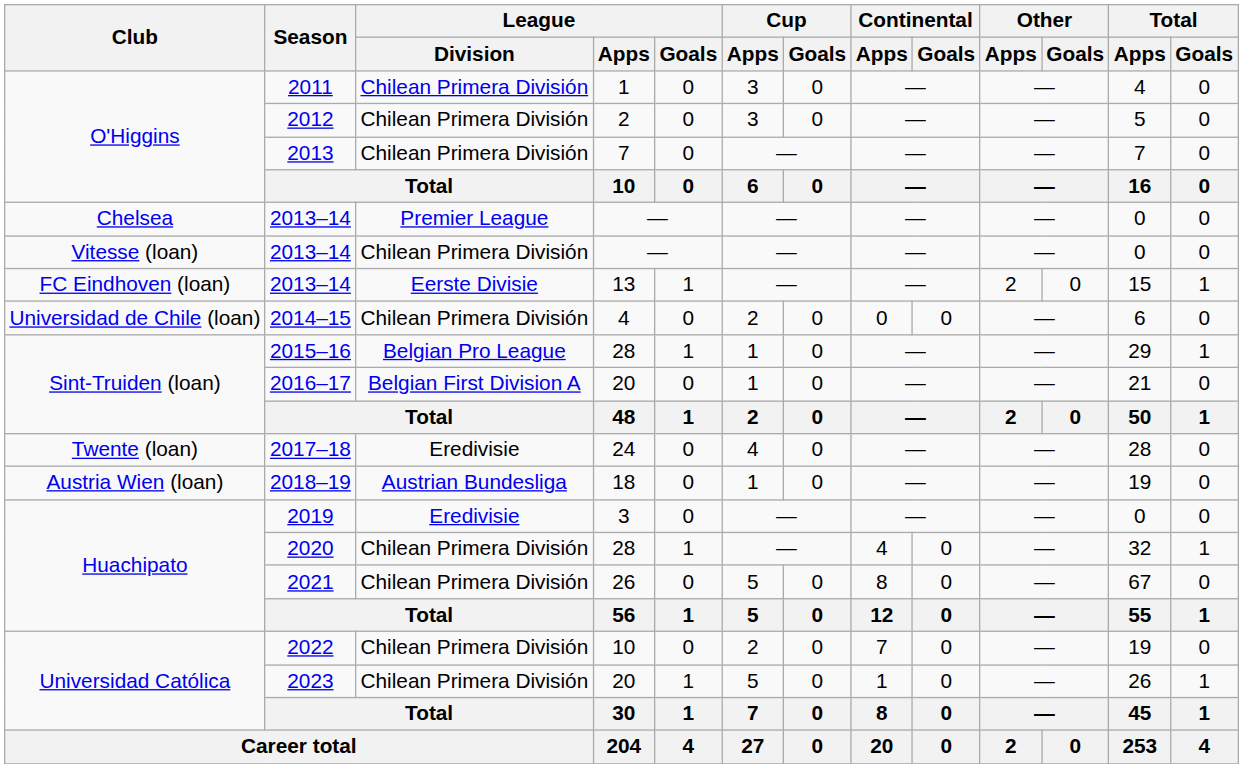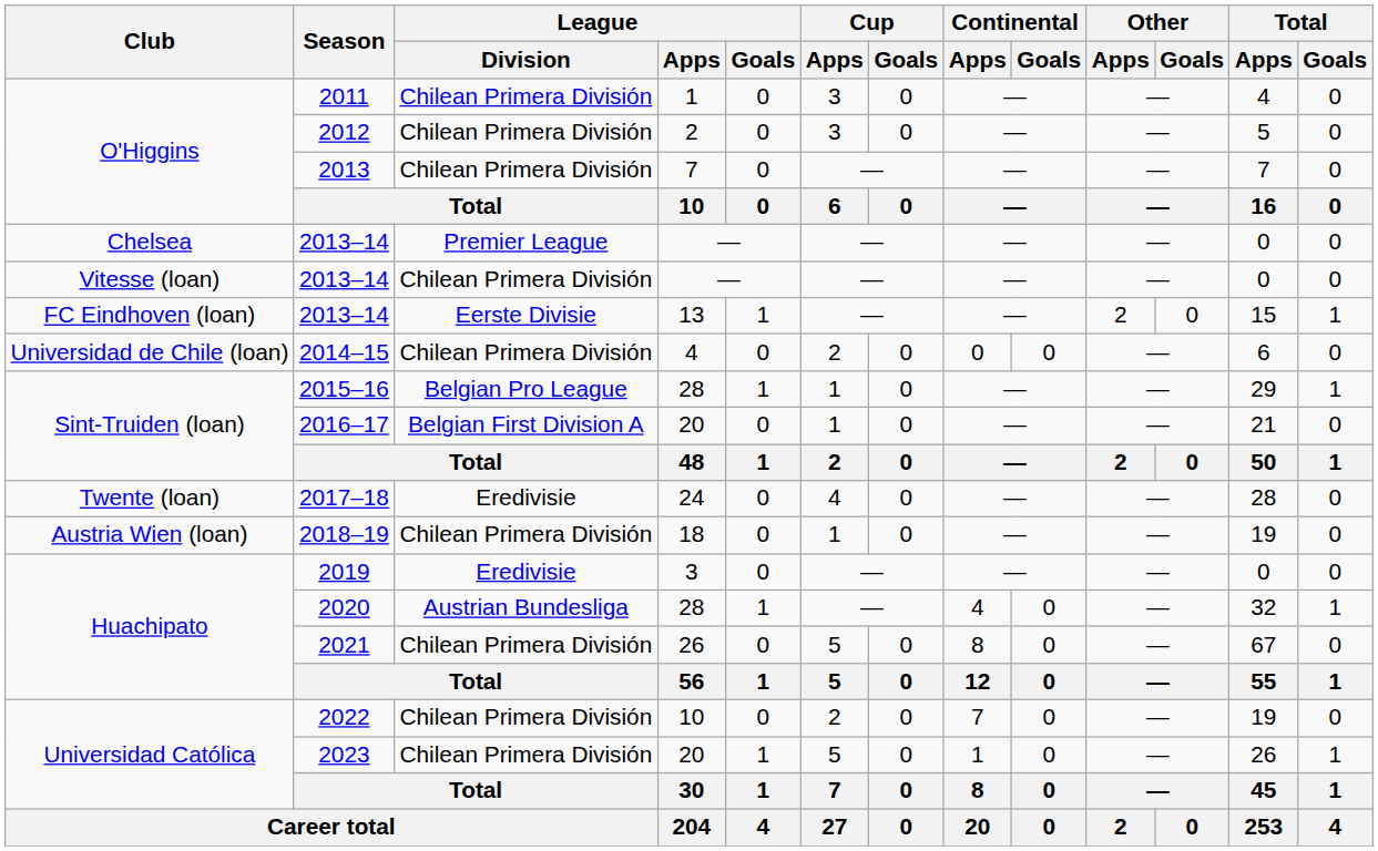2018–19 | League / Division: Austrian Bundesliga -> Chilean Primera División
2020 | League / Division: Chilean Primera División -> Austrian Bundesliga
